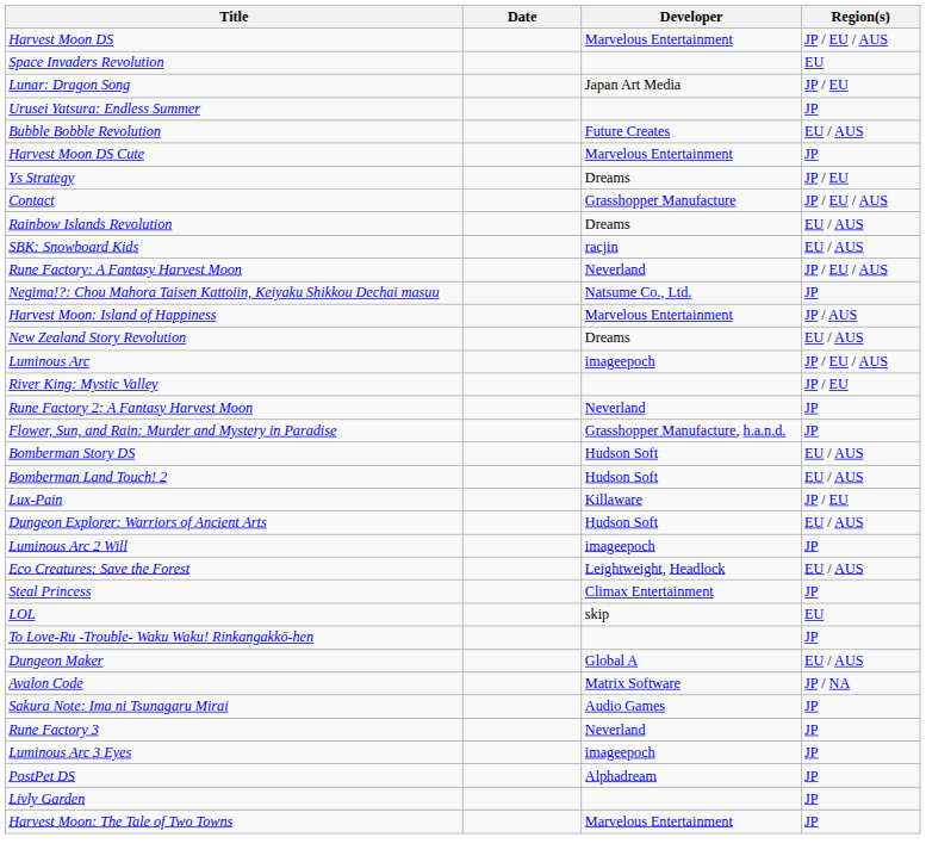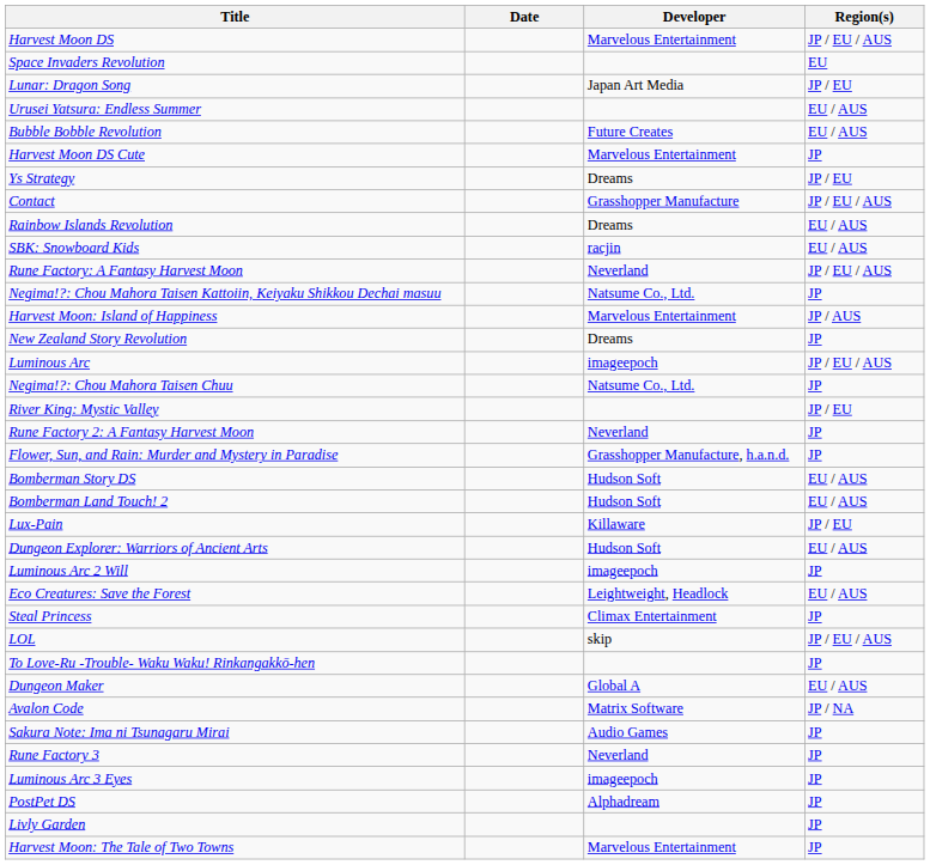Urusei Yatsura: Endless Summer | Region(s): JP -> EU / AUS
New Zealand Story Revolution | Region(s): EU / AUS -> JP
+ row: Negima!?: Chou Mahora Taisen Chuu | Natsume Co., Ltd. | JP
LOL | Region(s): EU -> JP / EU / AUS
